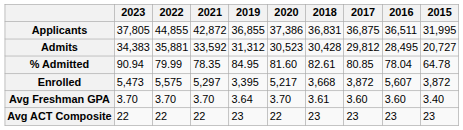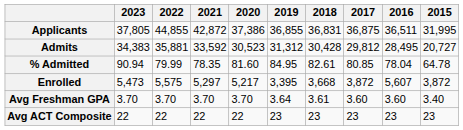columns swapped: 2020 <-> 2019
